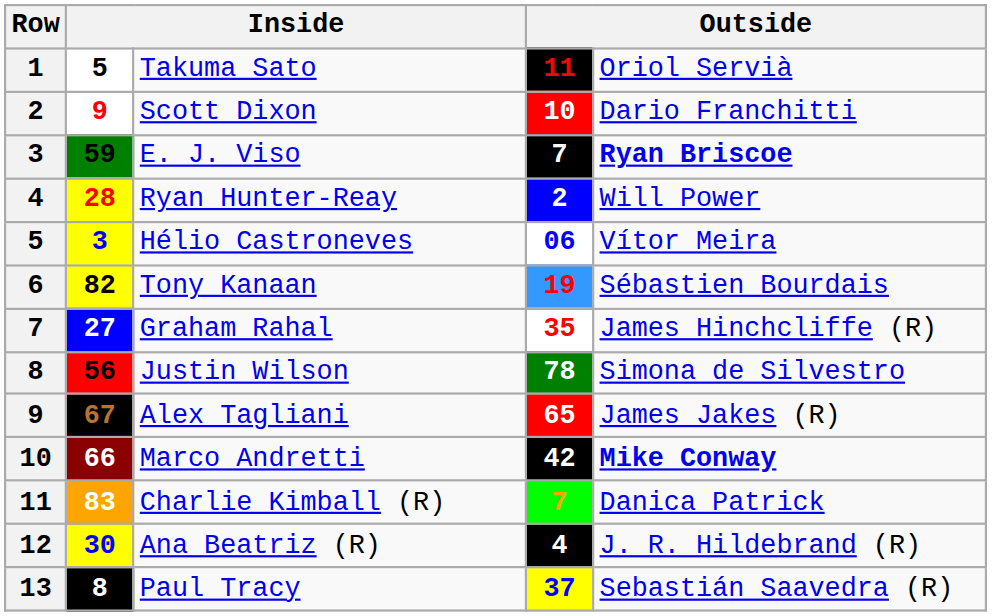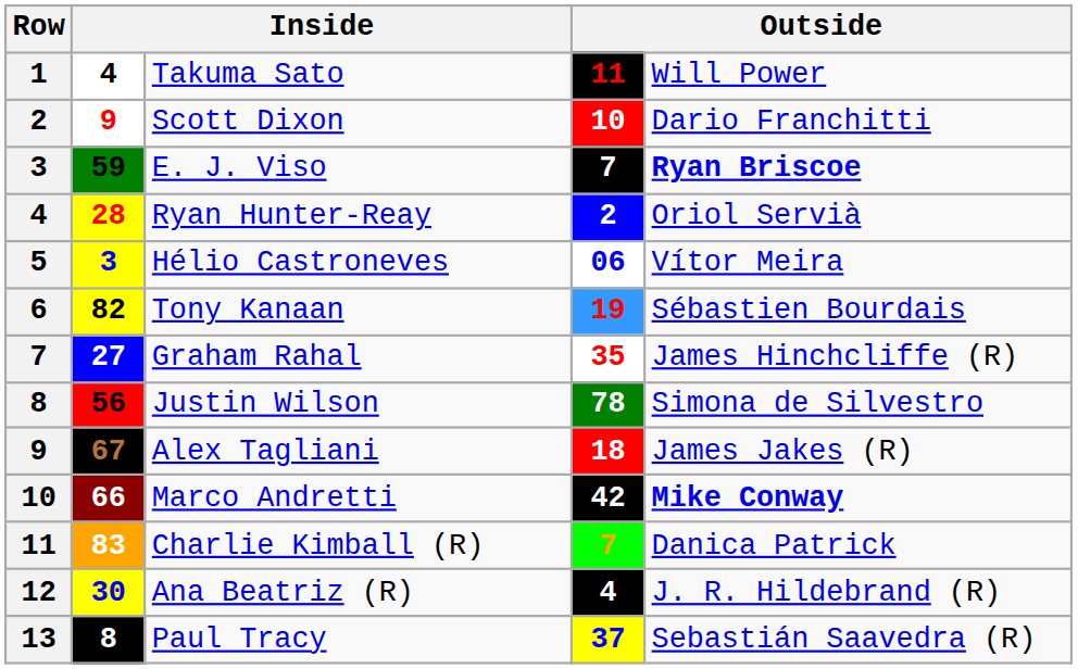Takuma Sato | column 2: 5 -> 4
Takuma Sato | column 5: Oriol Servià -> Will Power
Ryan Hunter-Reay | column 5: Will Power -> Oriol Servià
Alex Tagliani | column 4: 65 -> 18
